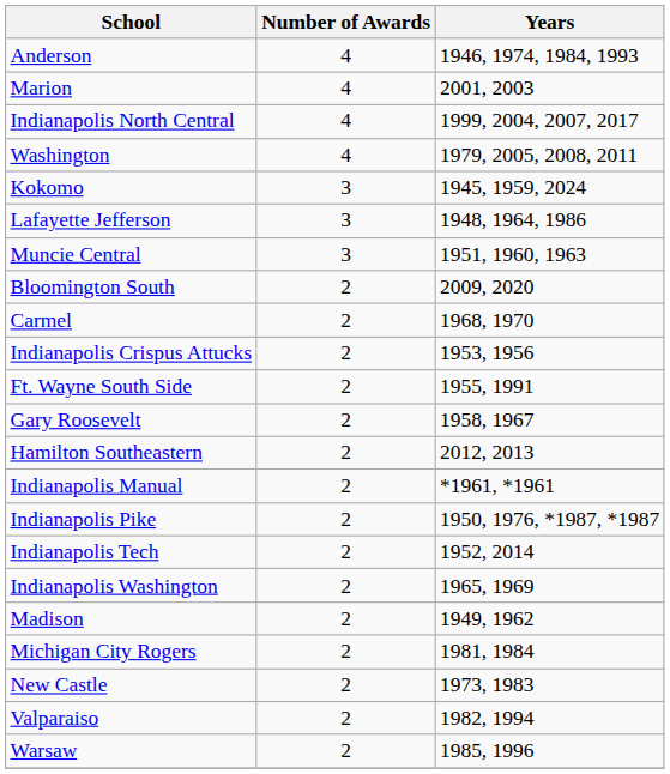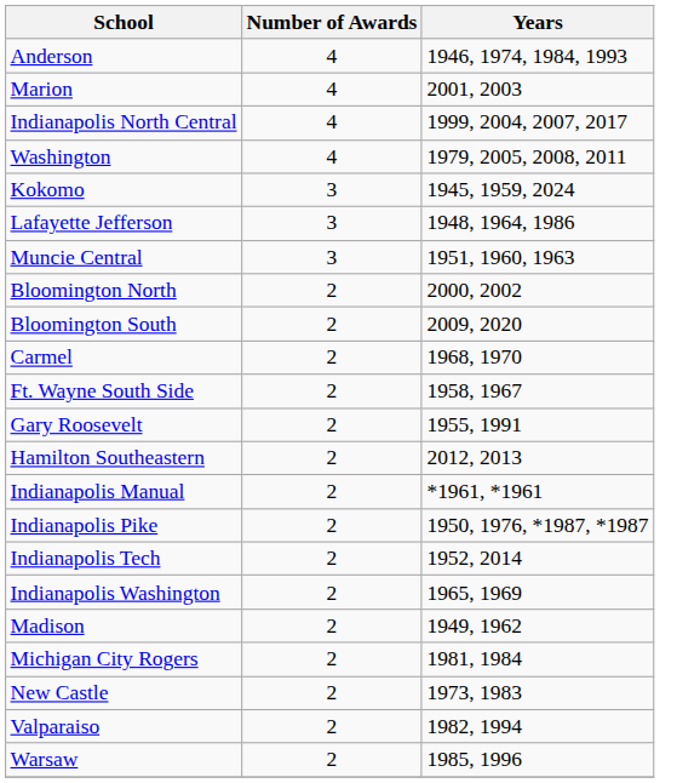+ row: Bloomington North | 2 | 2000, 2002
- row: Indianapolis Crispus Attucks | 2 | 1953, 1956
Ft. Wayne South Side | Years: 1955, 1991 -> 1958, 1967
Gary Roosevelt | Years: 1958, 1967 -> 1955, 1991
